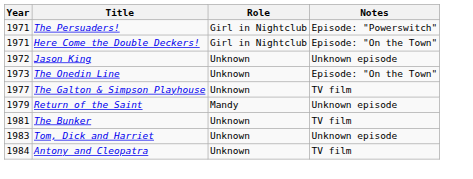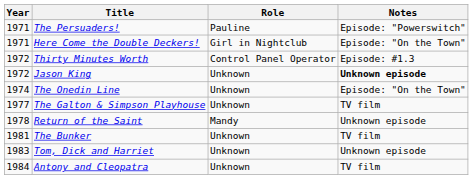The Persuaders! | Role: Girl in Nightclub -> Pauline
+ row: 1972 | Thirty Minutes Worth | Control Panel Operator | Episode: #1.3
Jason King | Notes: normal -> bold
The Onedin Line | Year: 1973 -> 1974
Return of the Saint | Year: 1979 -> 1978
